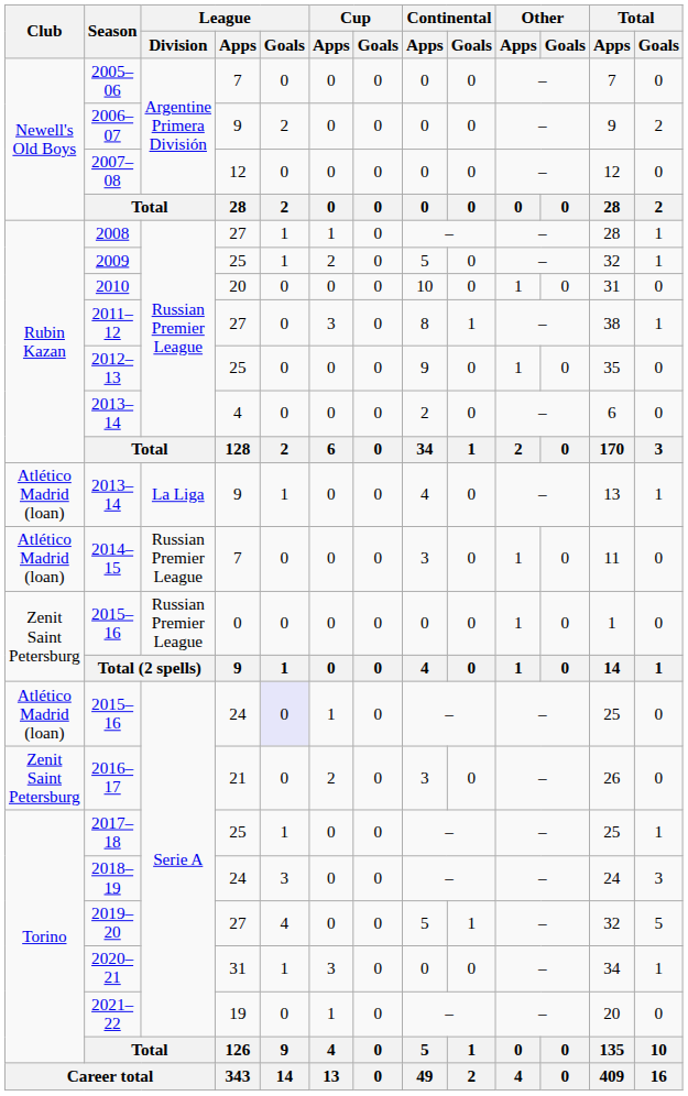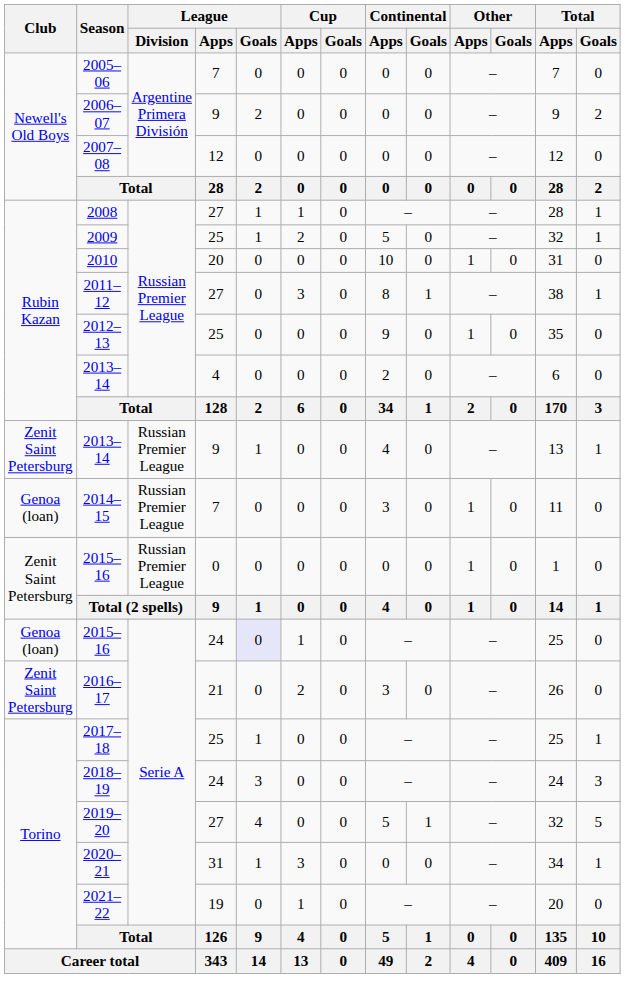2013–14 / 9 | Club: Atlético Madrid (loan) -> Zenit Saint Petersburg
2013–14 / 9 | League / Division: La Liga -> Russian Premier League
2014–15 | Club: Atlético Madrid (loan) -> Genoa (loan)
2015–16 / 24 | Club: Atlético Madrid (loan) -> Genoa (loan)
